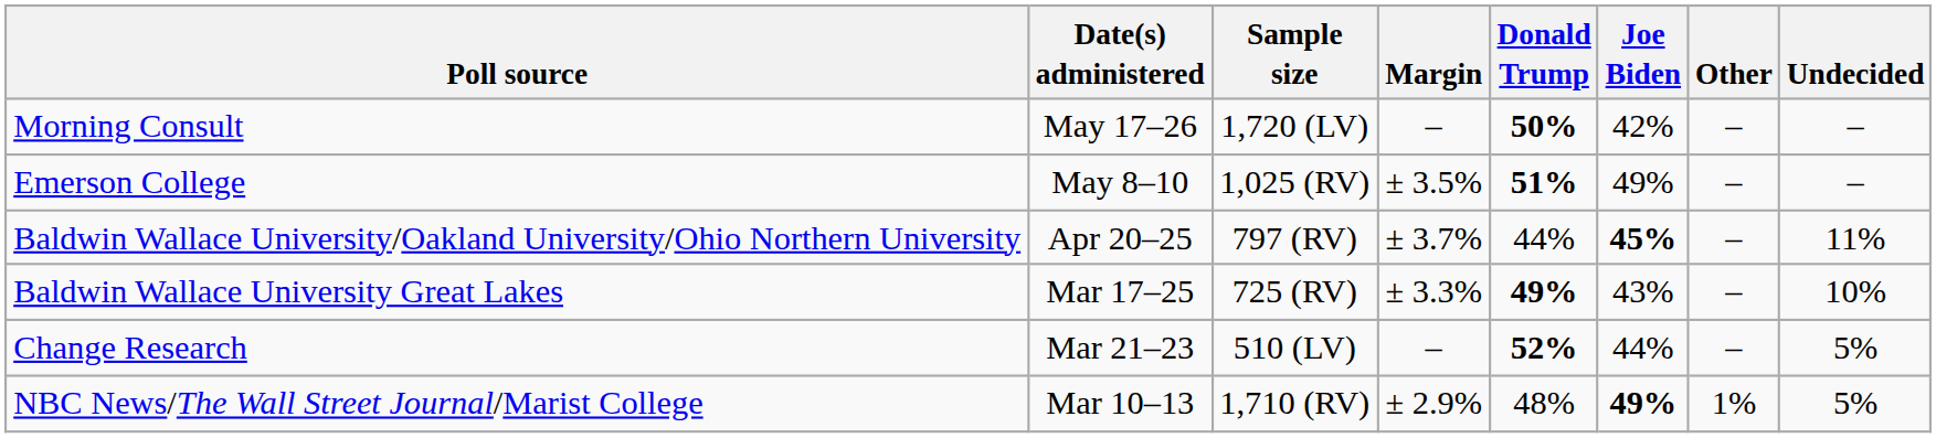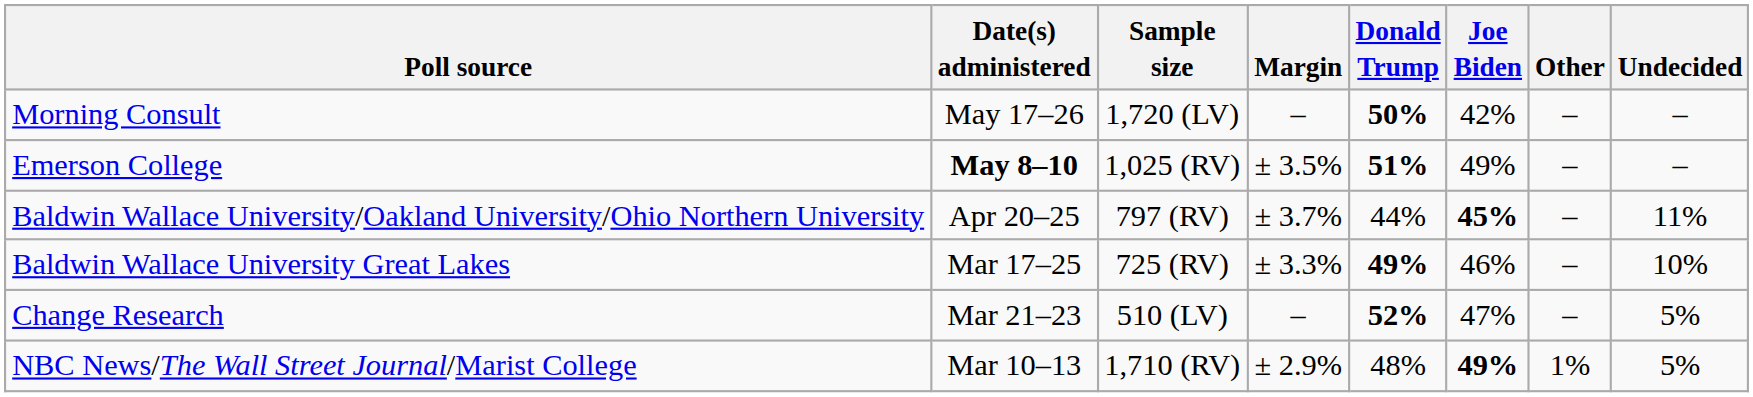Emerson College | Date(s) administered: normal -> bold
Baldwin Wallace University Great Lakes | Joe Biden: 43% -> 46%
Change Research | Joe Biden: 44% -> 47%
